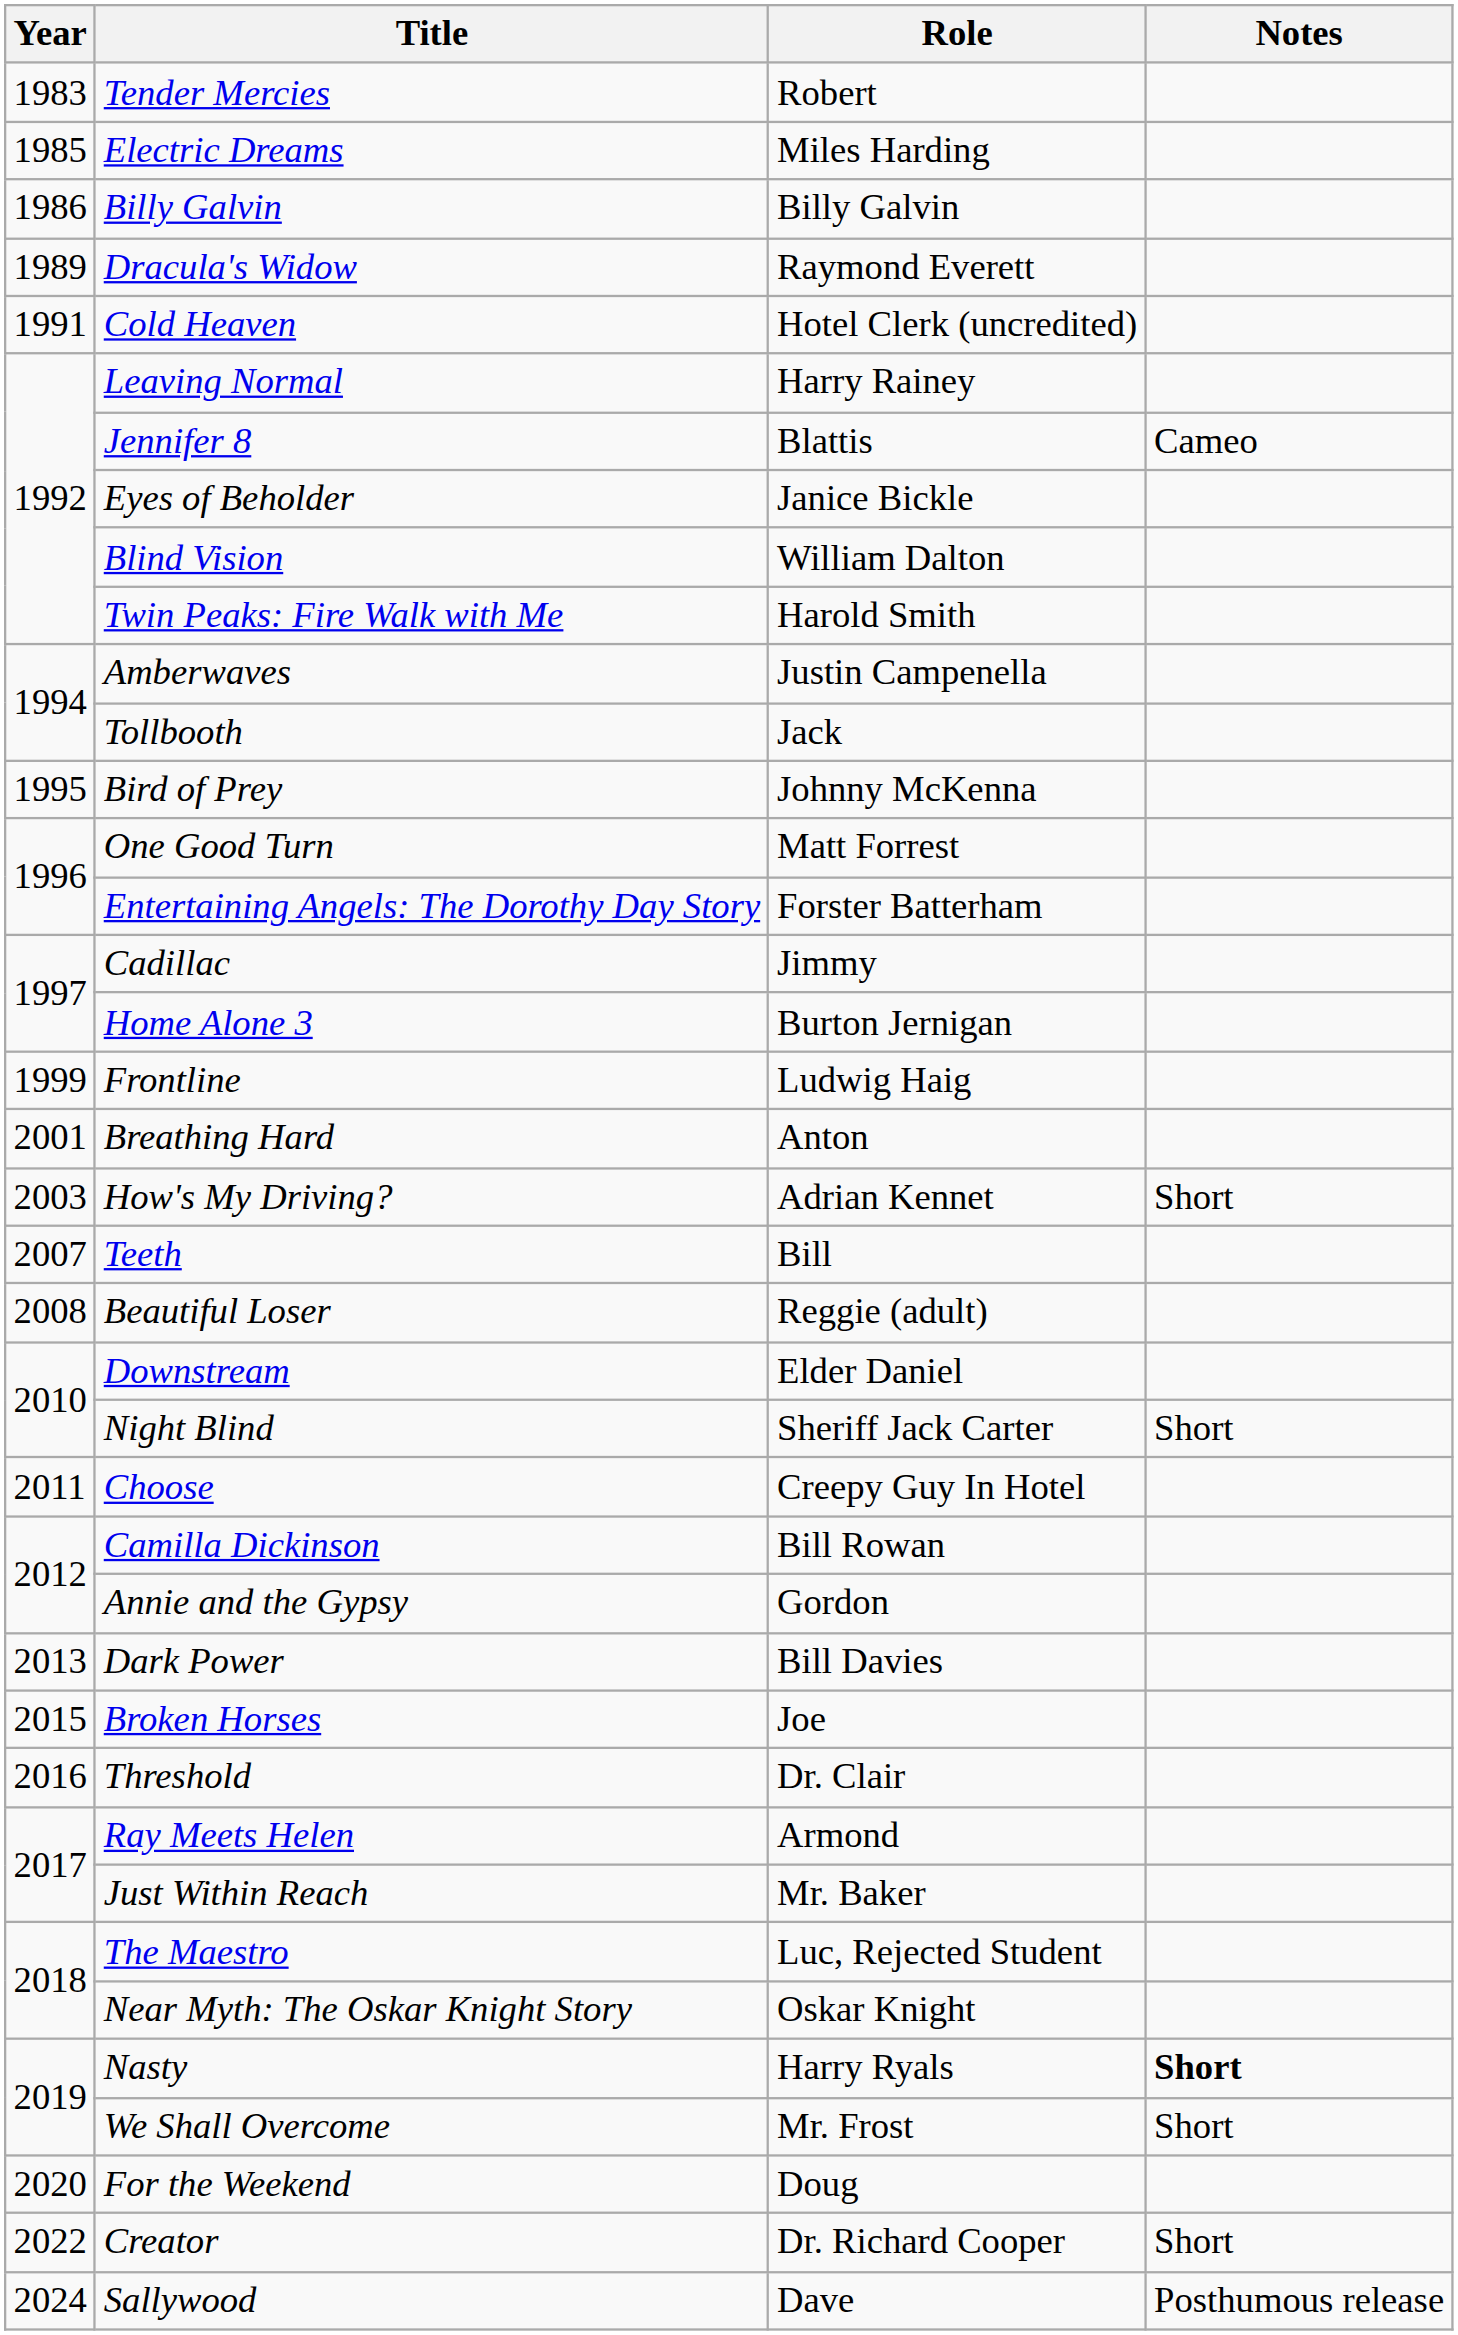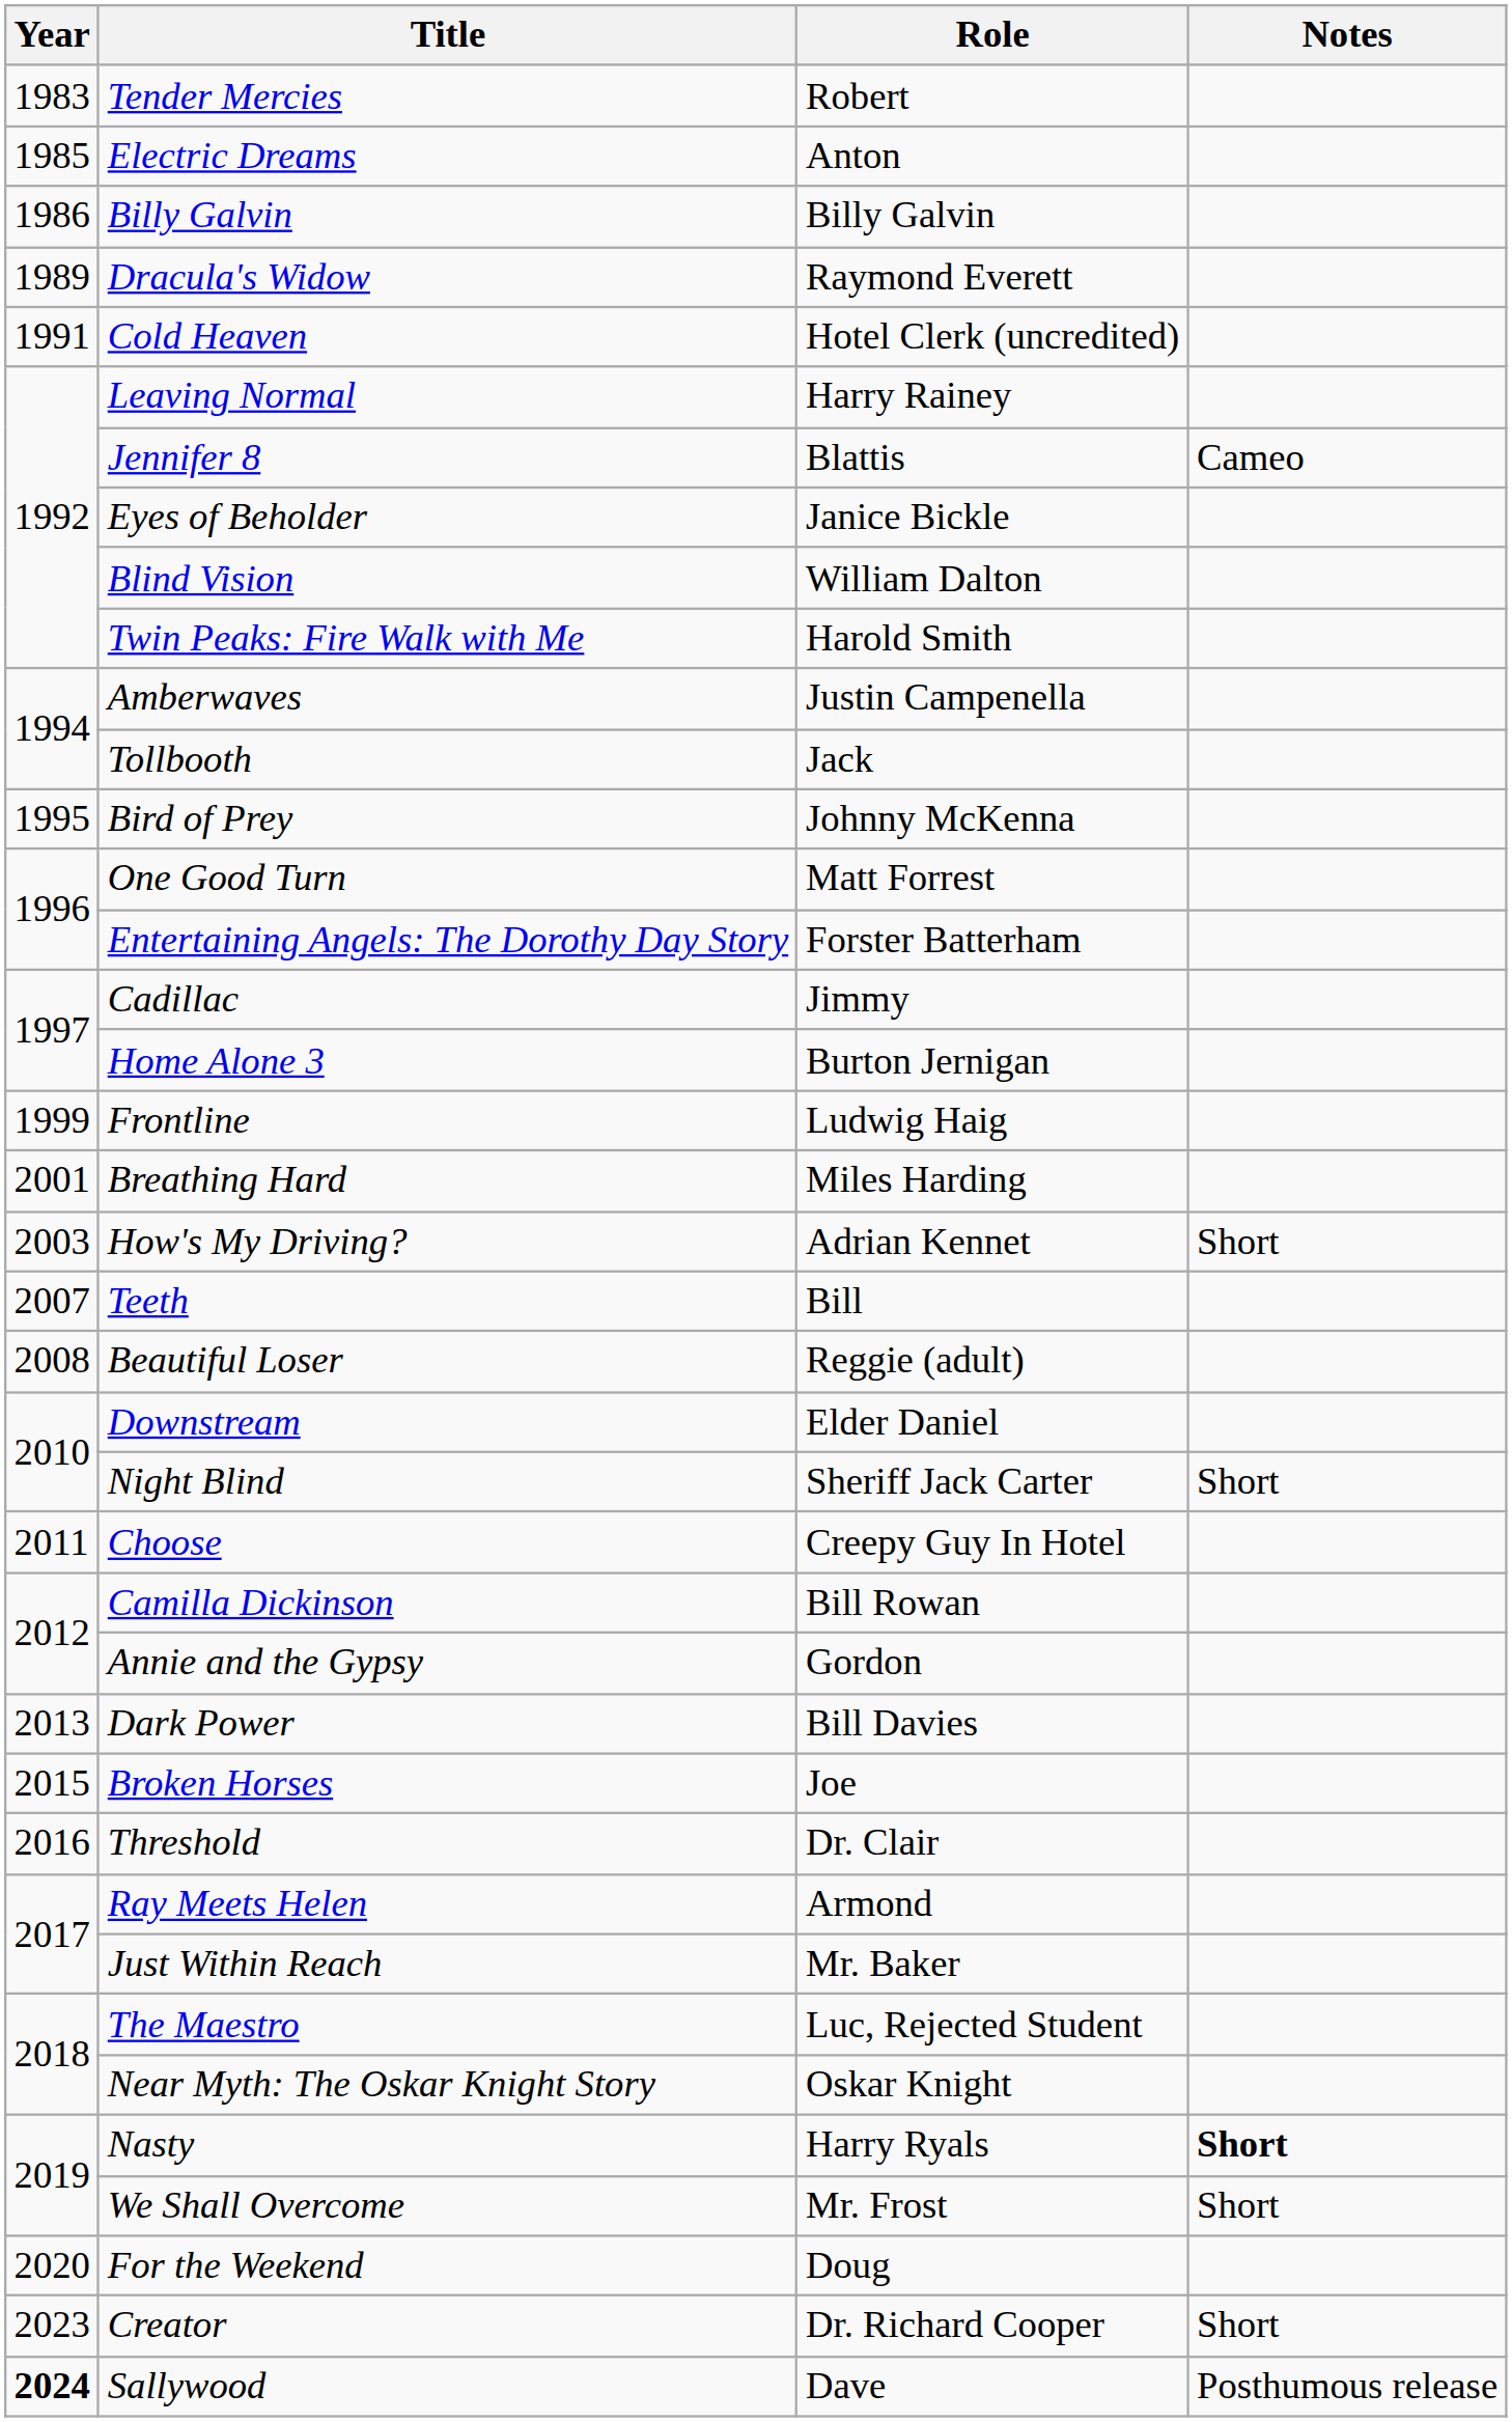Electric Dreams | Role: Miles Harding -> Anton
Breathing Hard | Role: Anton -> Miles Harding
Creator | Year: 2022 -> 2023
Sallywood | Year: normal -> bold
